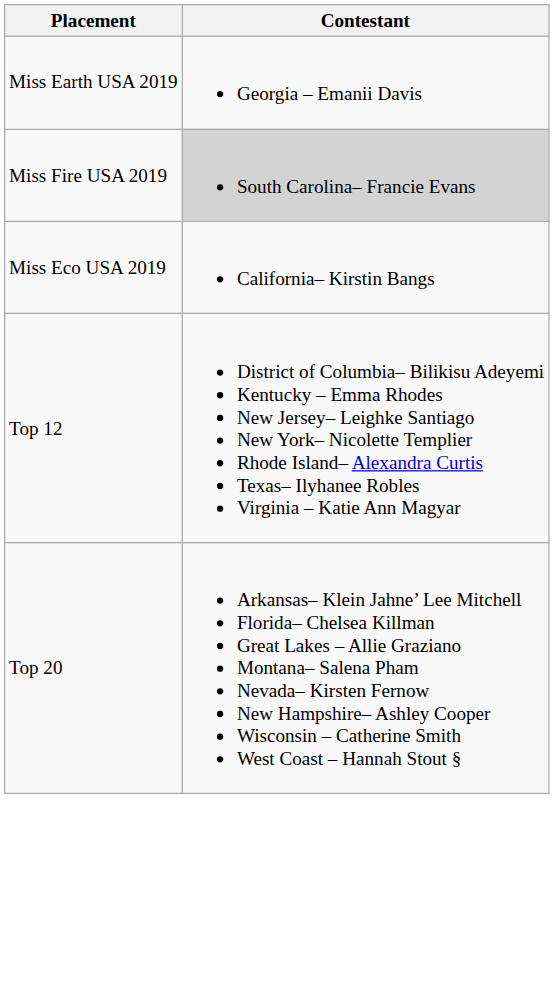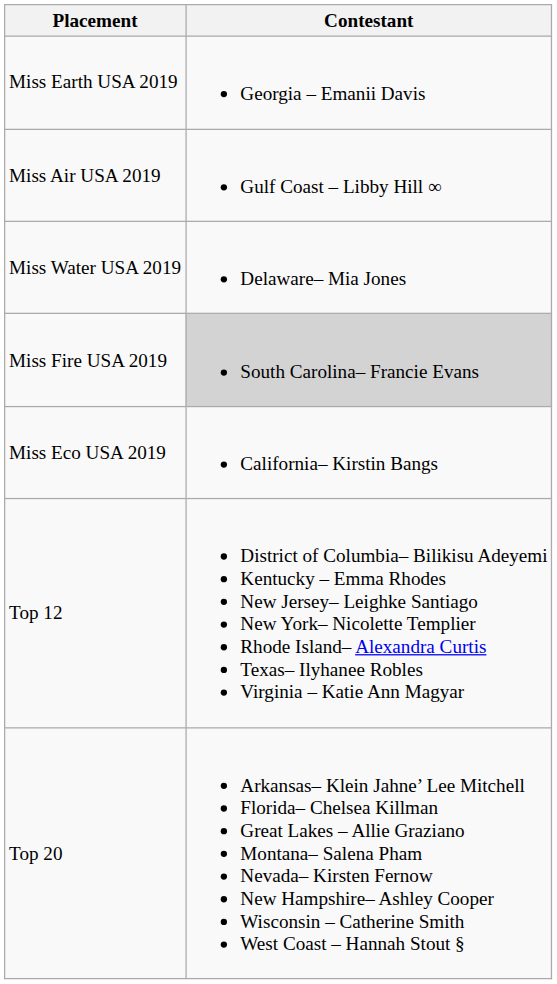+ row: Miss Air USA 2019 | Gulf Coast – Libby Hill ∞
+ row: Miss Water USA 2019 | Delaware– Mia Jones
